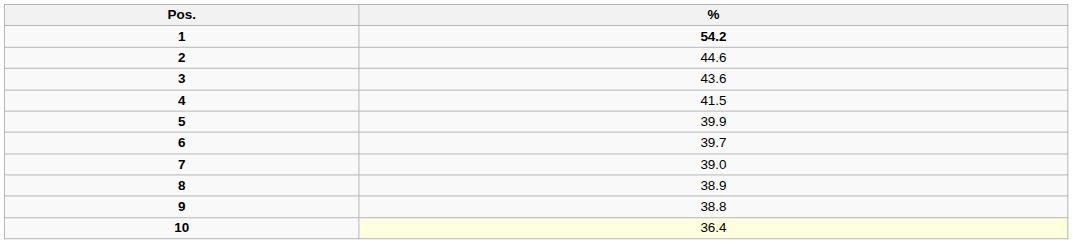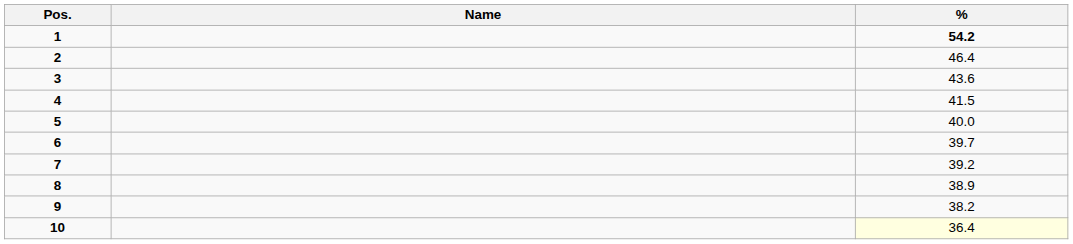+ column: Name
2 | %: 44.6 -> 46.4
5 | %: 39.9 -> 40.0
7 | %: 39.0 -> 39.2
9 | %: 38.8 -> 38.2
